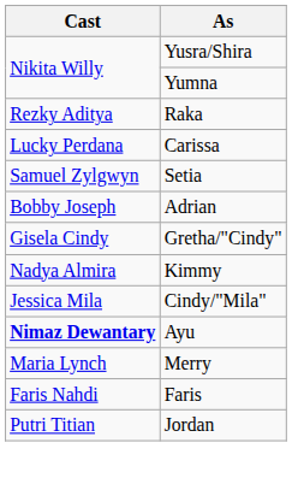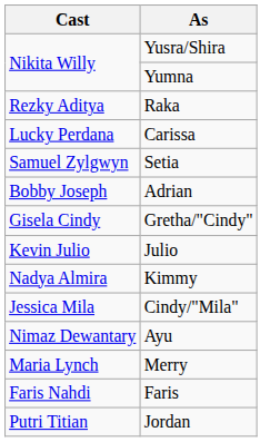+ row: Kevin Julio | Julio
Ayu | Cast: bold -> normal
